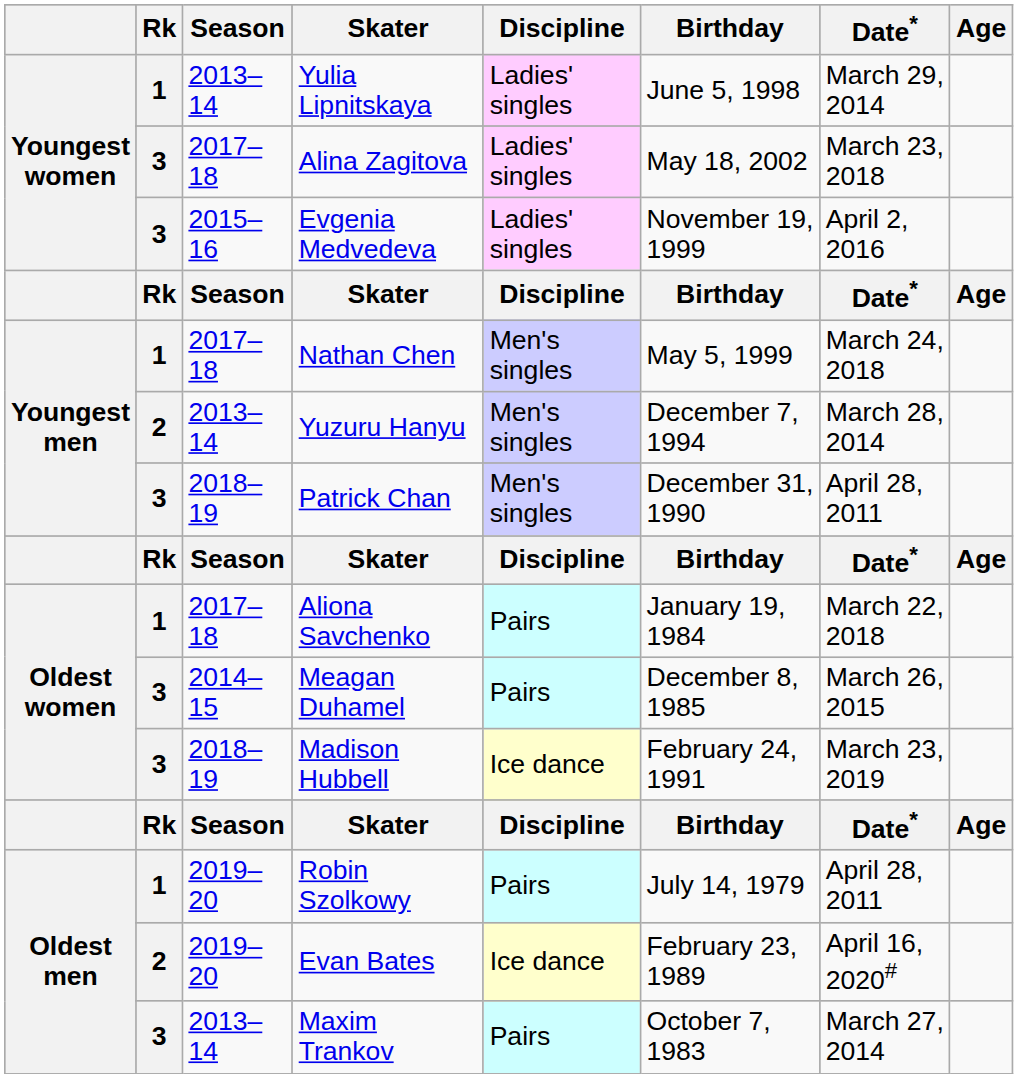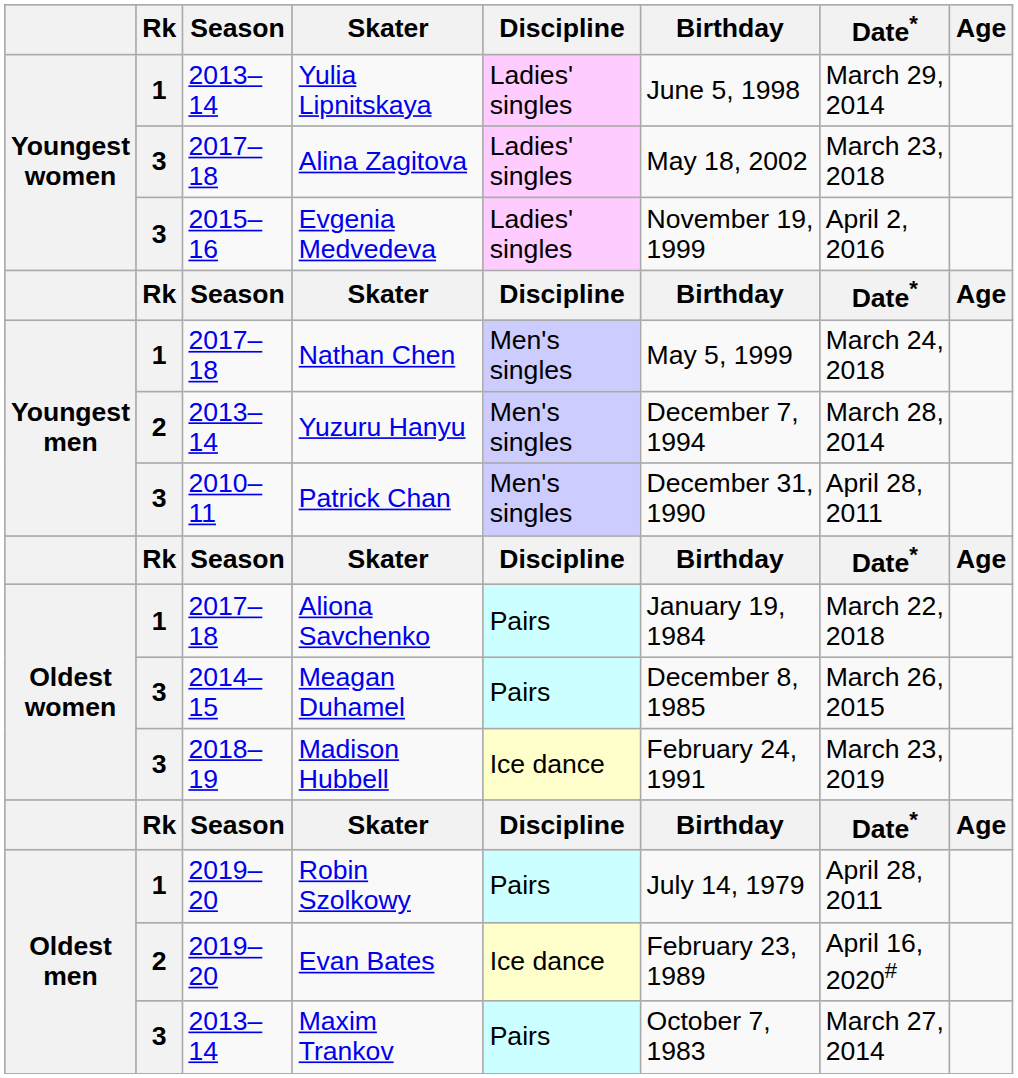Patrick Chan | Season: 2018–19 -> 2010–11
